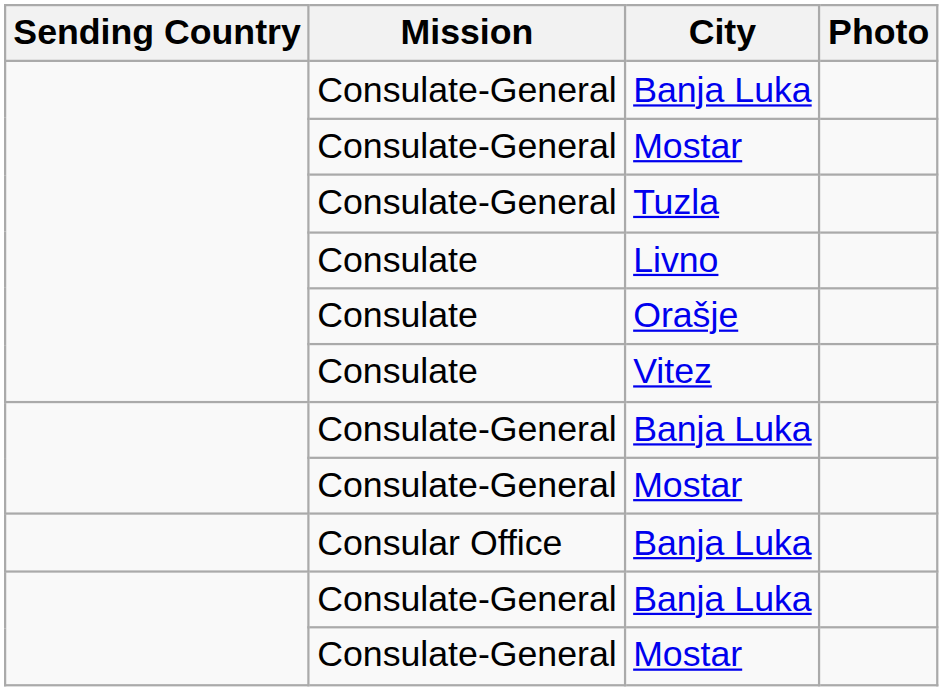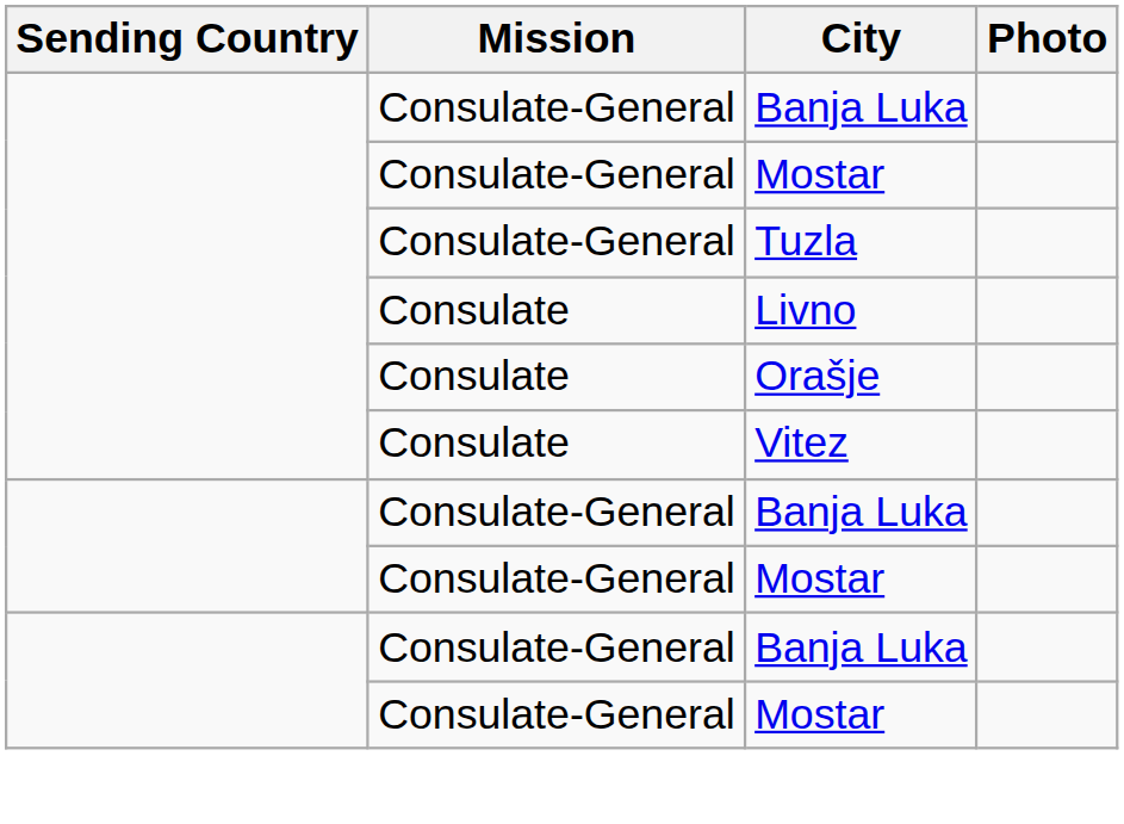- row: Consular Office | Banja Luka
